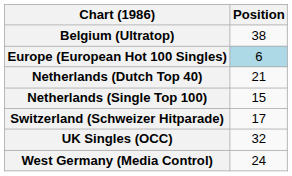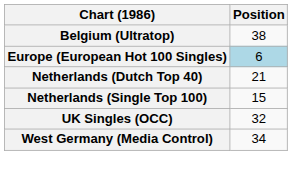- row: Switzerland (Schweizer Hitparade) | 17
West Germany (Media Control) | Position: 24 -> 34
